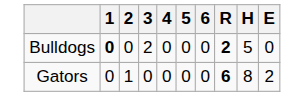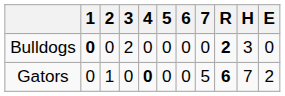+ column: 7 | 0 | 5
Bulldogs | H: 5 -> 3
Gators | 4: normal -> bold
Gators | H: 8 -> 7
